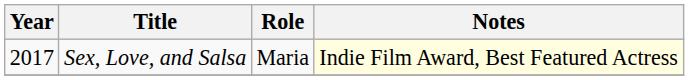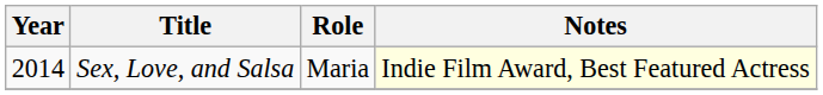Sex, Love, and Salsa | Year: 2017 -> 2014
